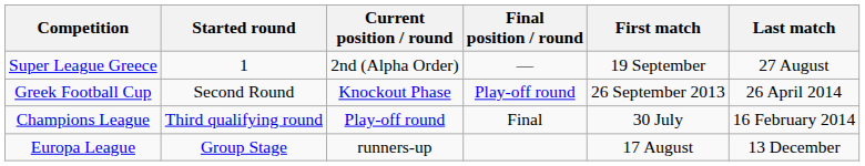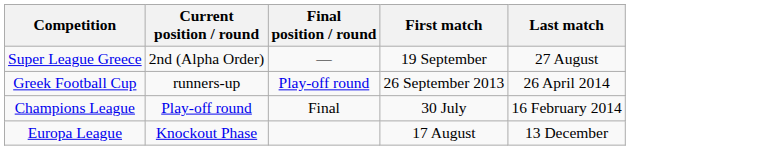- column: Started round | 1 | Second Round | Third qualifying round | Group Stage
Greek Football Cup | Current position / round: Knockout Phase -> runners-up
Europa League | Current position / round: runners-up -> Knockout Phase
